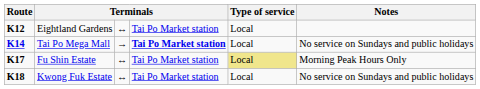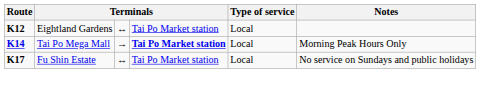Tai Po Mega Mall | Notes: No service on Sundays and public holidays -> Morning Peak Hours Only
Fu Shin Estate | Type of service: khaki background -> no background
Fu Shin Estate | Notes: Morning Peak Hours Only -> No service on Sundays and public holidays
- row: K18 | Kwong Fuk Estate | ↔ | Tai Po Market station | Local | No service on Sundays and public holidays
